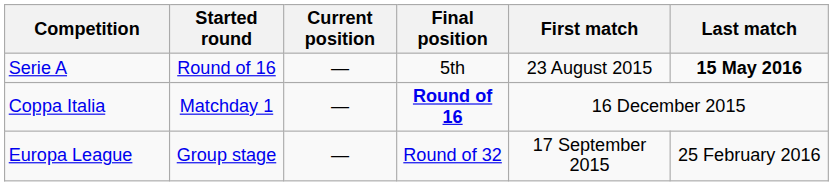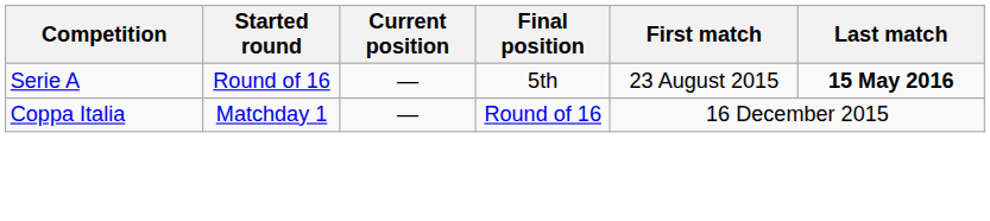Coppa Italia | Final position: bold -> normal
- row: Europa League | Group stage | — | Round of 32 | 17 September 2015 | 25 February 2016
